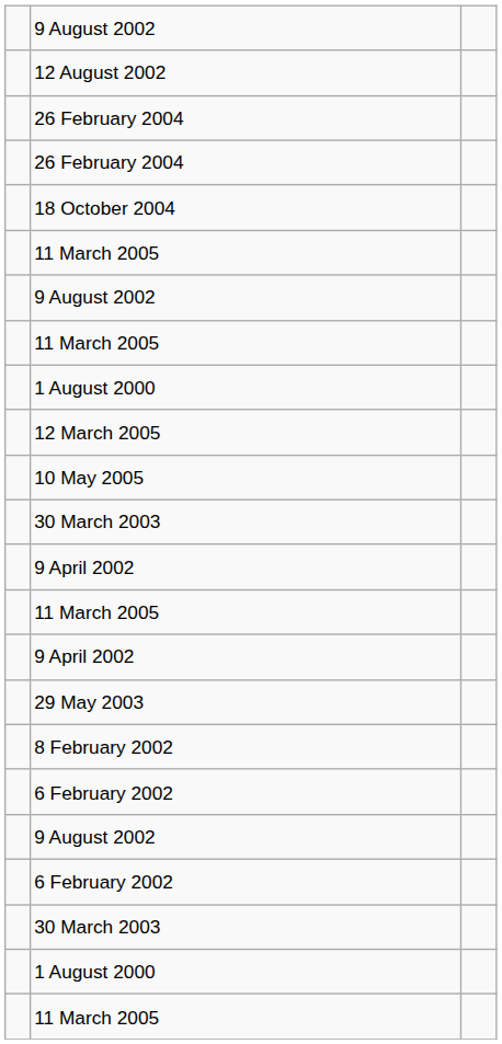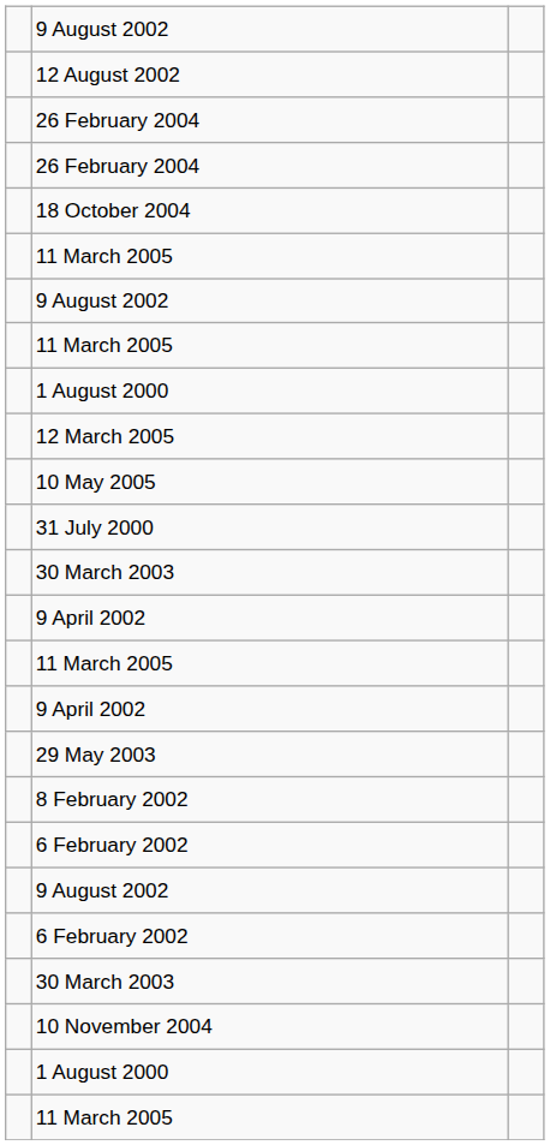+ row: 31 July 2000
+ row: 10 November 2004
